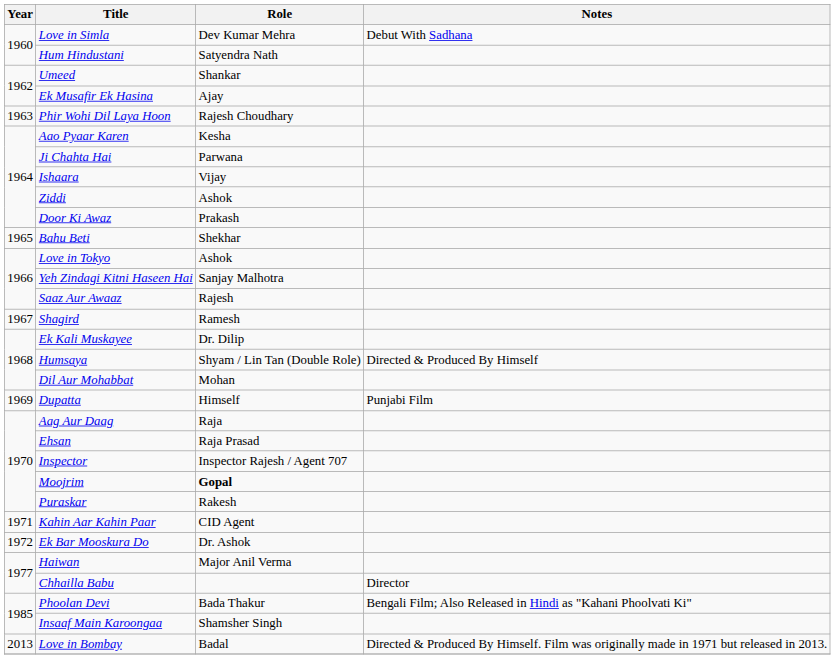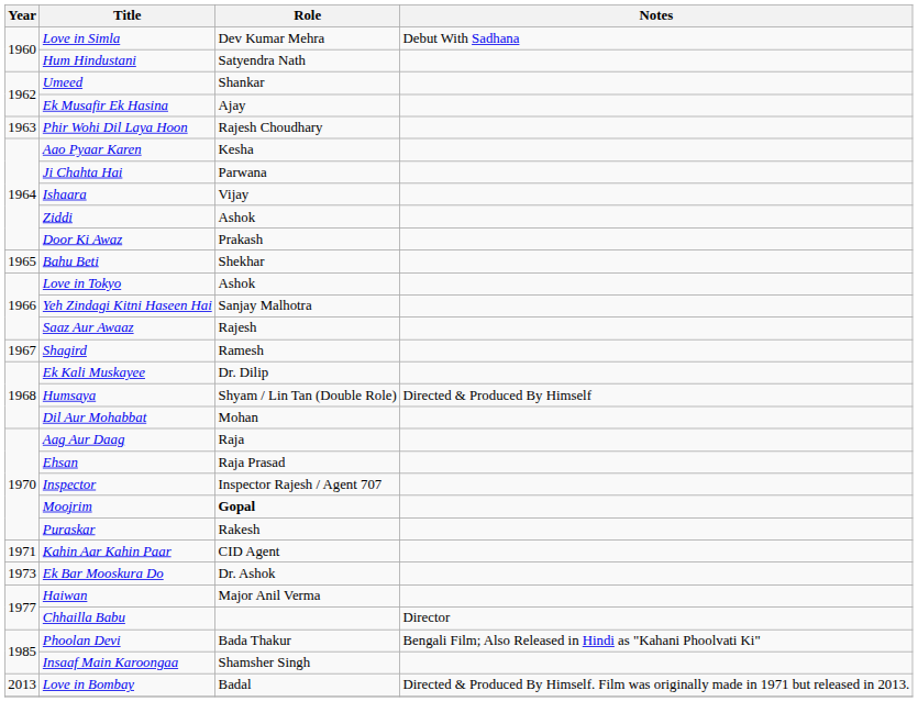- row: 1969 | Dupatta | Himself | Punjabi Film
Ek Bar Mooskura Do | Year: 1972 -> 1973
